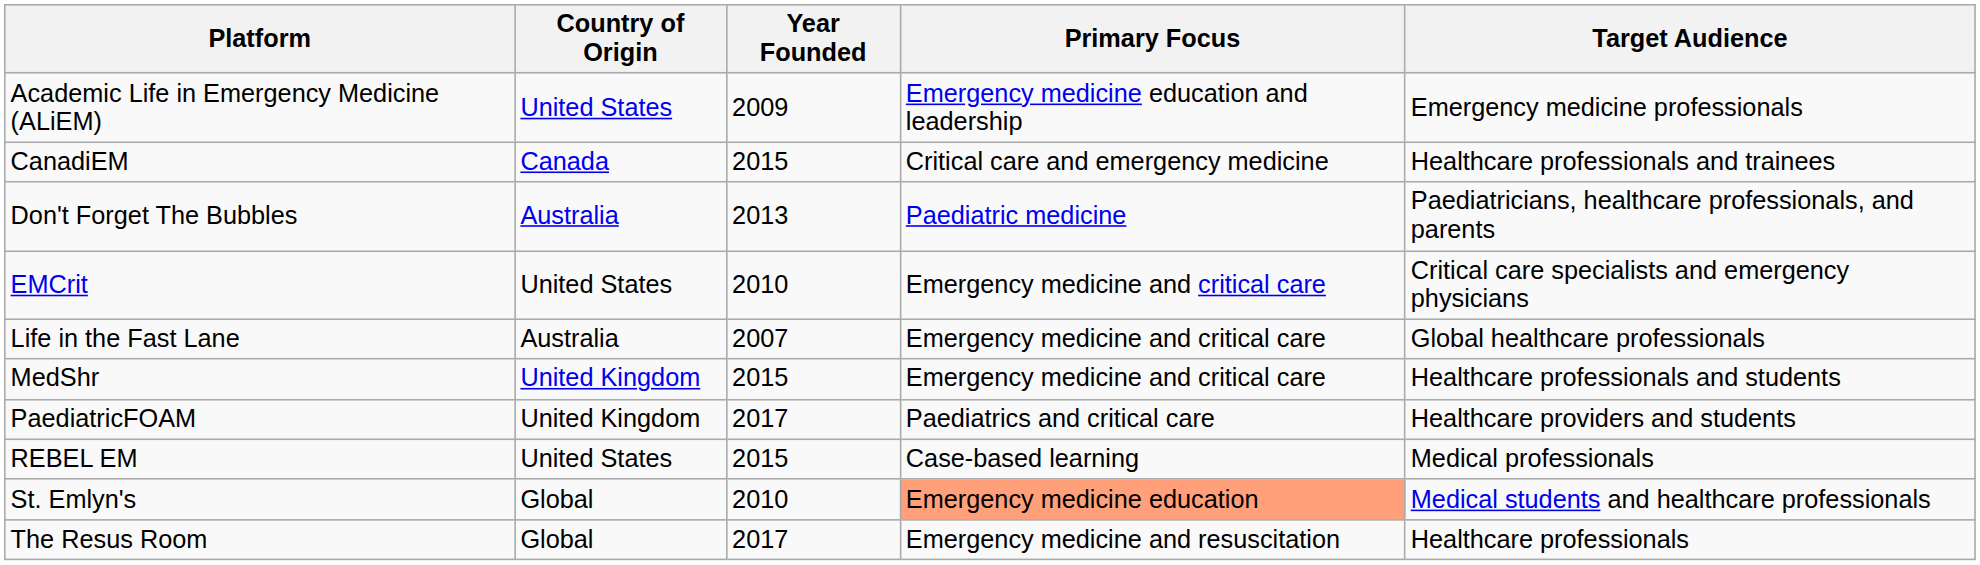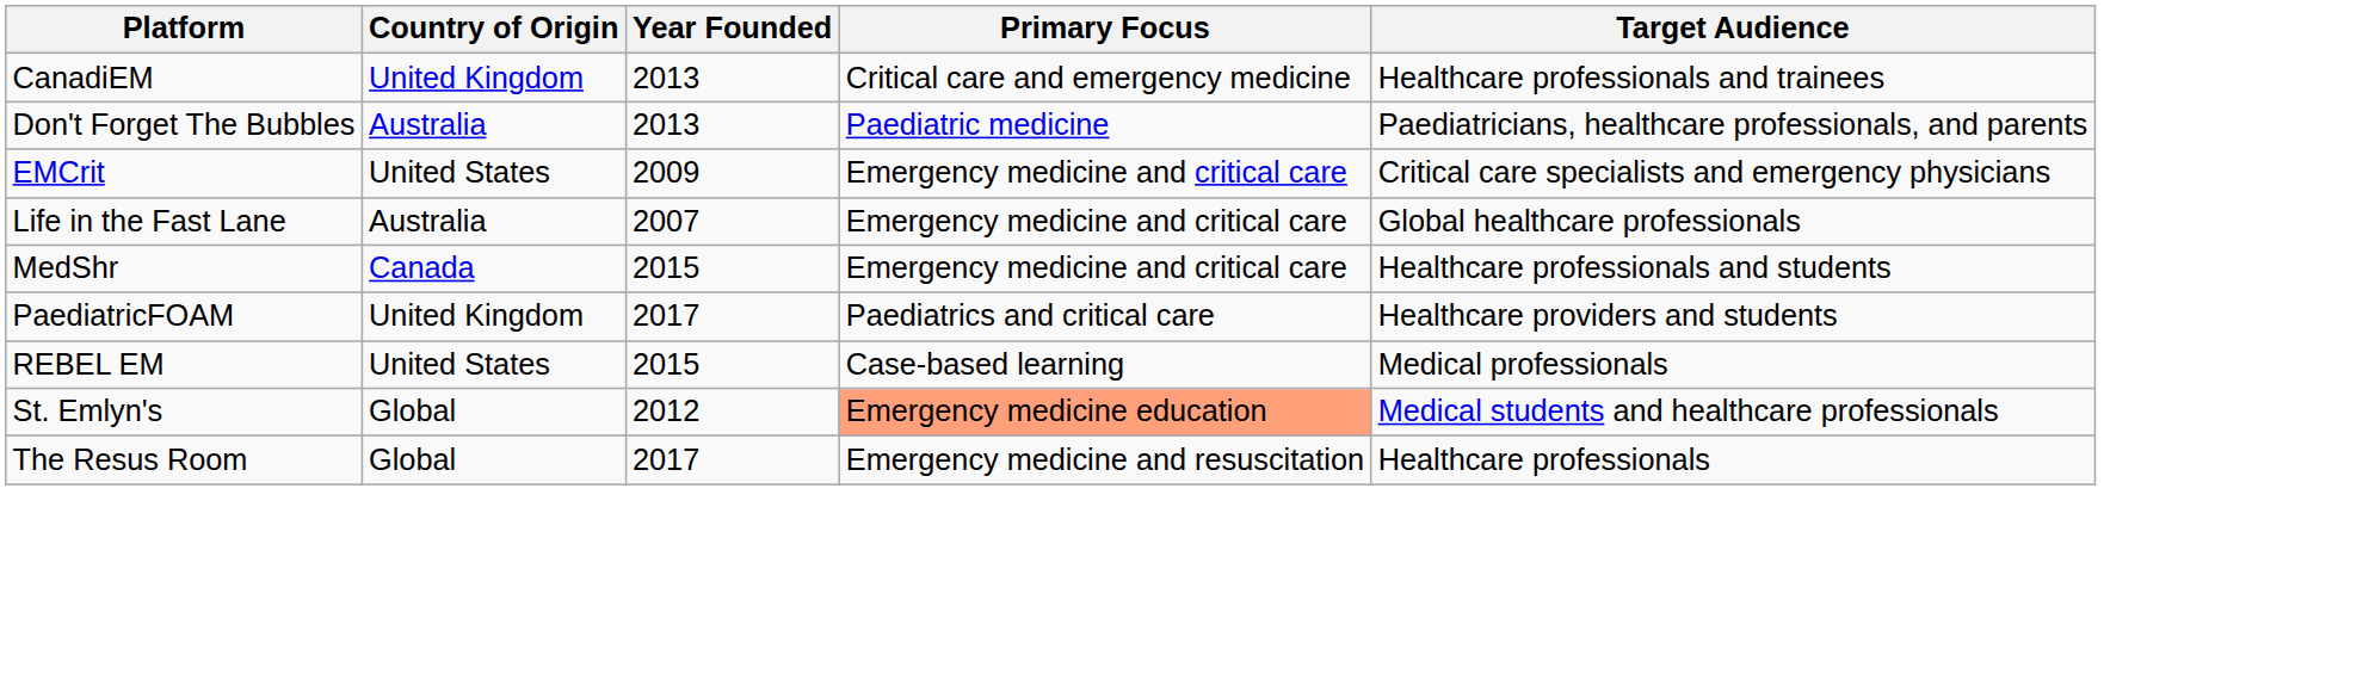- row: Academic Life in Emergency Medicine (ALiEM) | United States | 2009 | Emergency medicine education and leadership | Emergency medicine professionals
CanadiEM | Country of Origin: Canada -> United Kingdom
CanadiEM | Year Founded: 2015 -> 2013
EMCrit | Year Founded: 2010 -> 2009
MedShr | Country of Origin: United Kingdom -> Canada
St. Emlyn's | Year Founded: 2010 -> 2012
